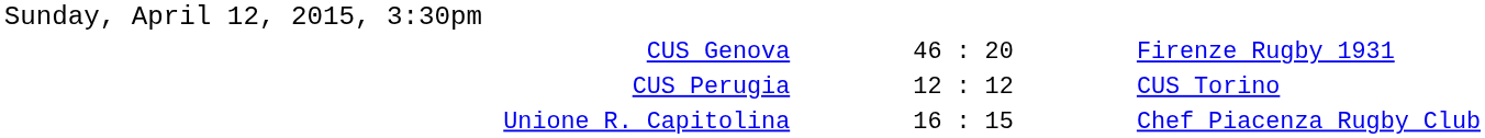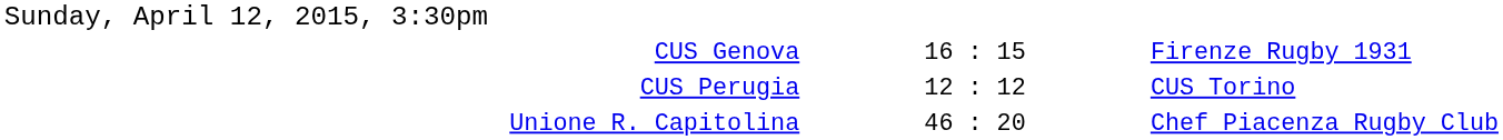CUS Genova | column 2: 46 : 20 -> 16 : 15
Unione R. Capitolina | column 2: 16 : 15 -> 46 : 20
